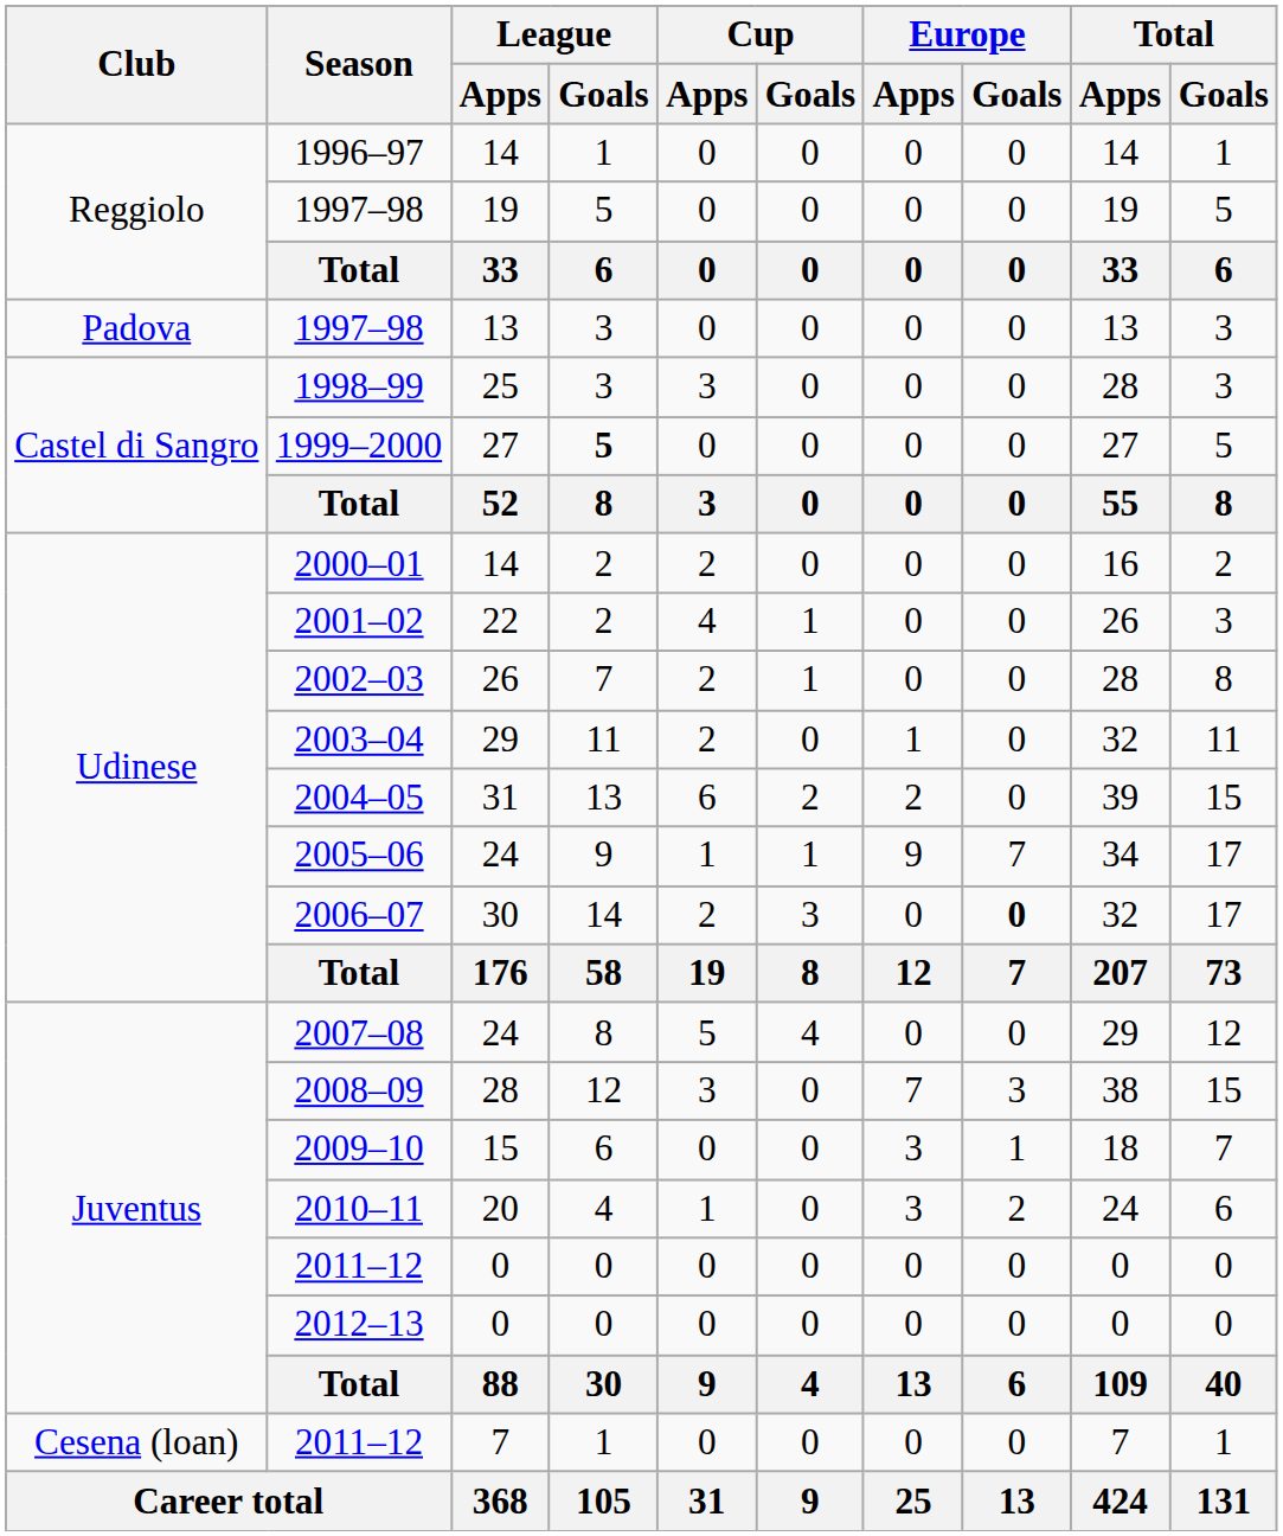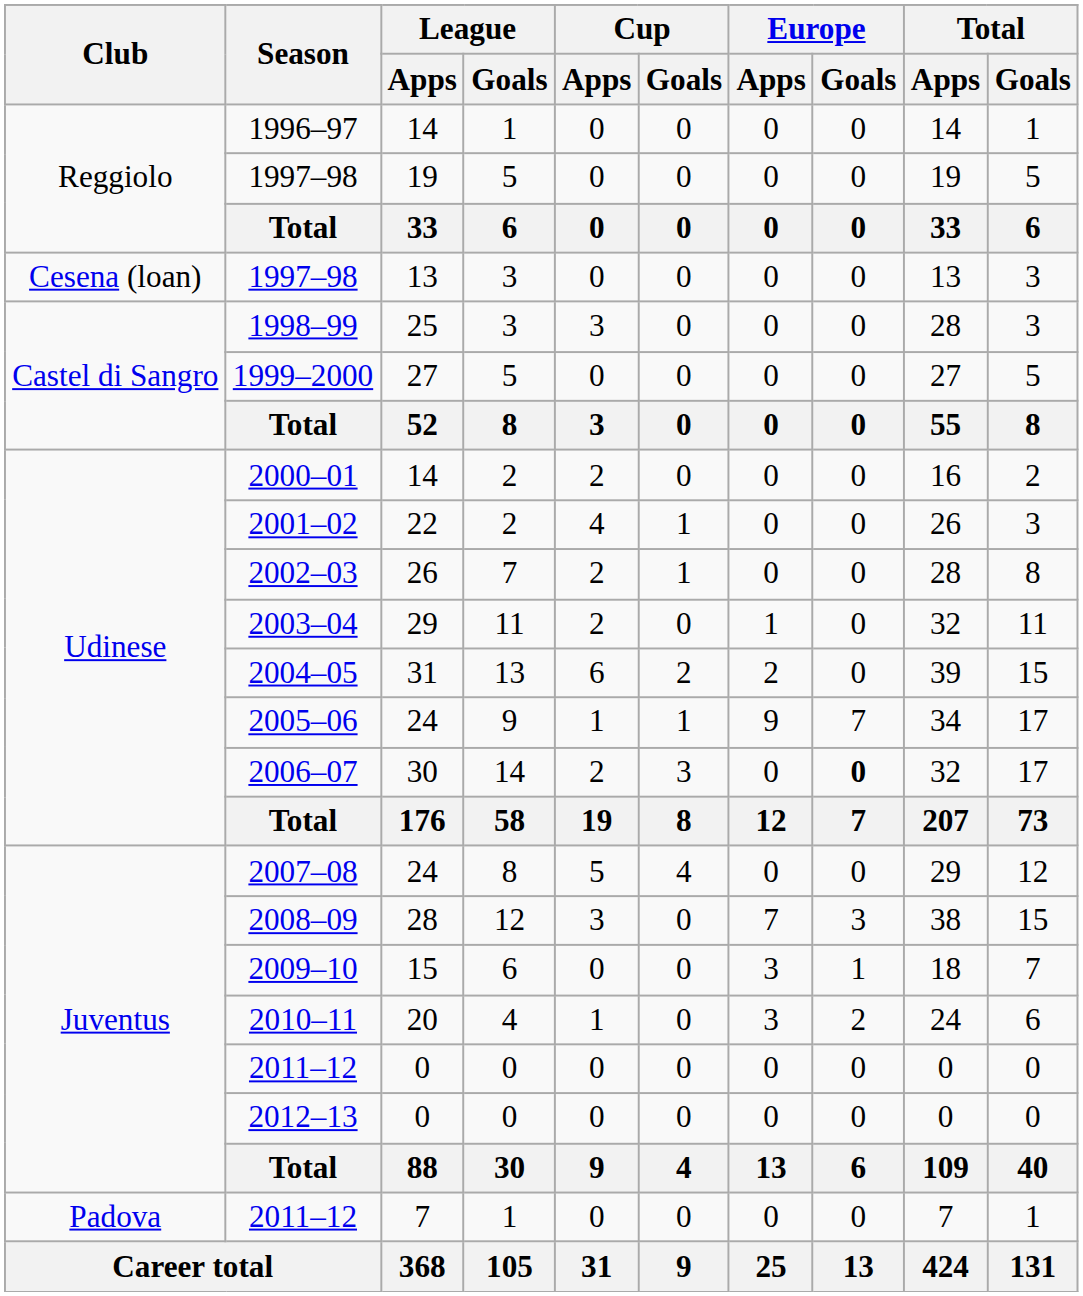1997–98 / 13 | Club: Padova -> Cesena (loan)
1999–2000 | League / Goals: bold -> normal
2011–12 / 7 | Club: Cesena (loan) -> Padova
